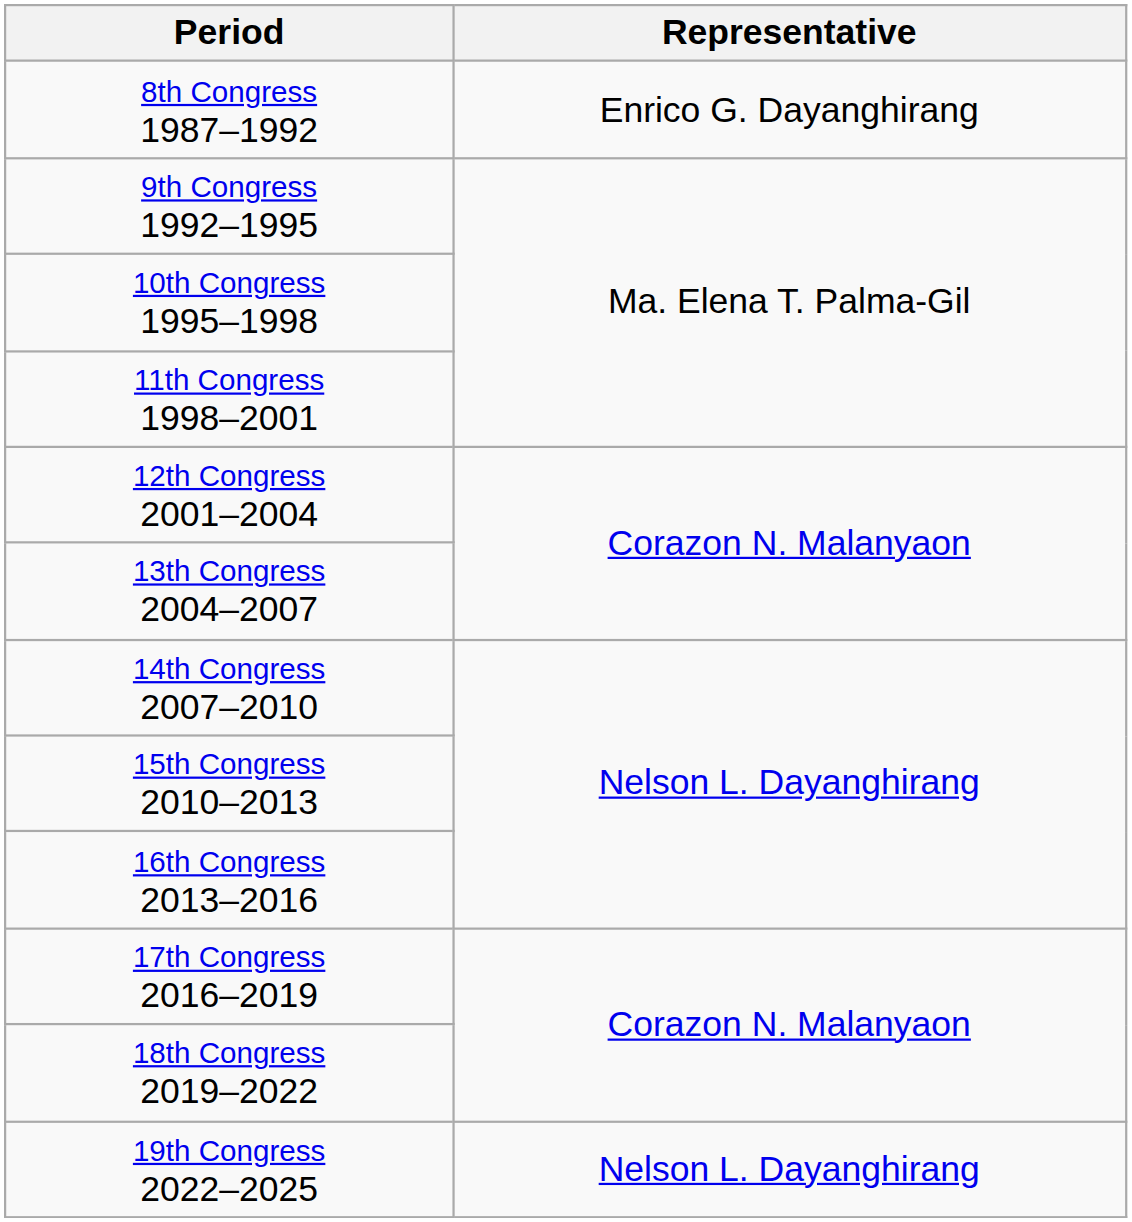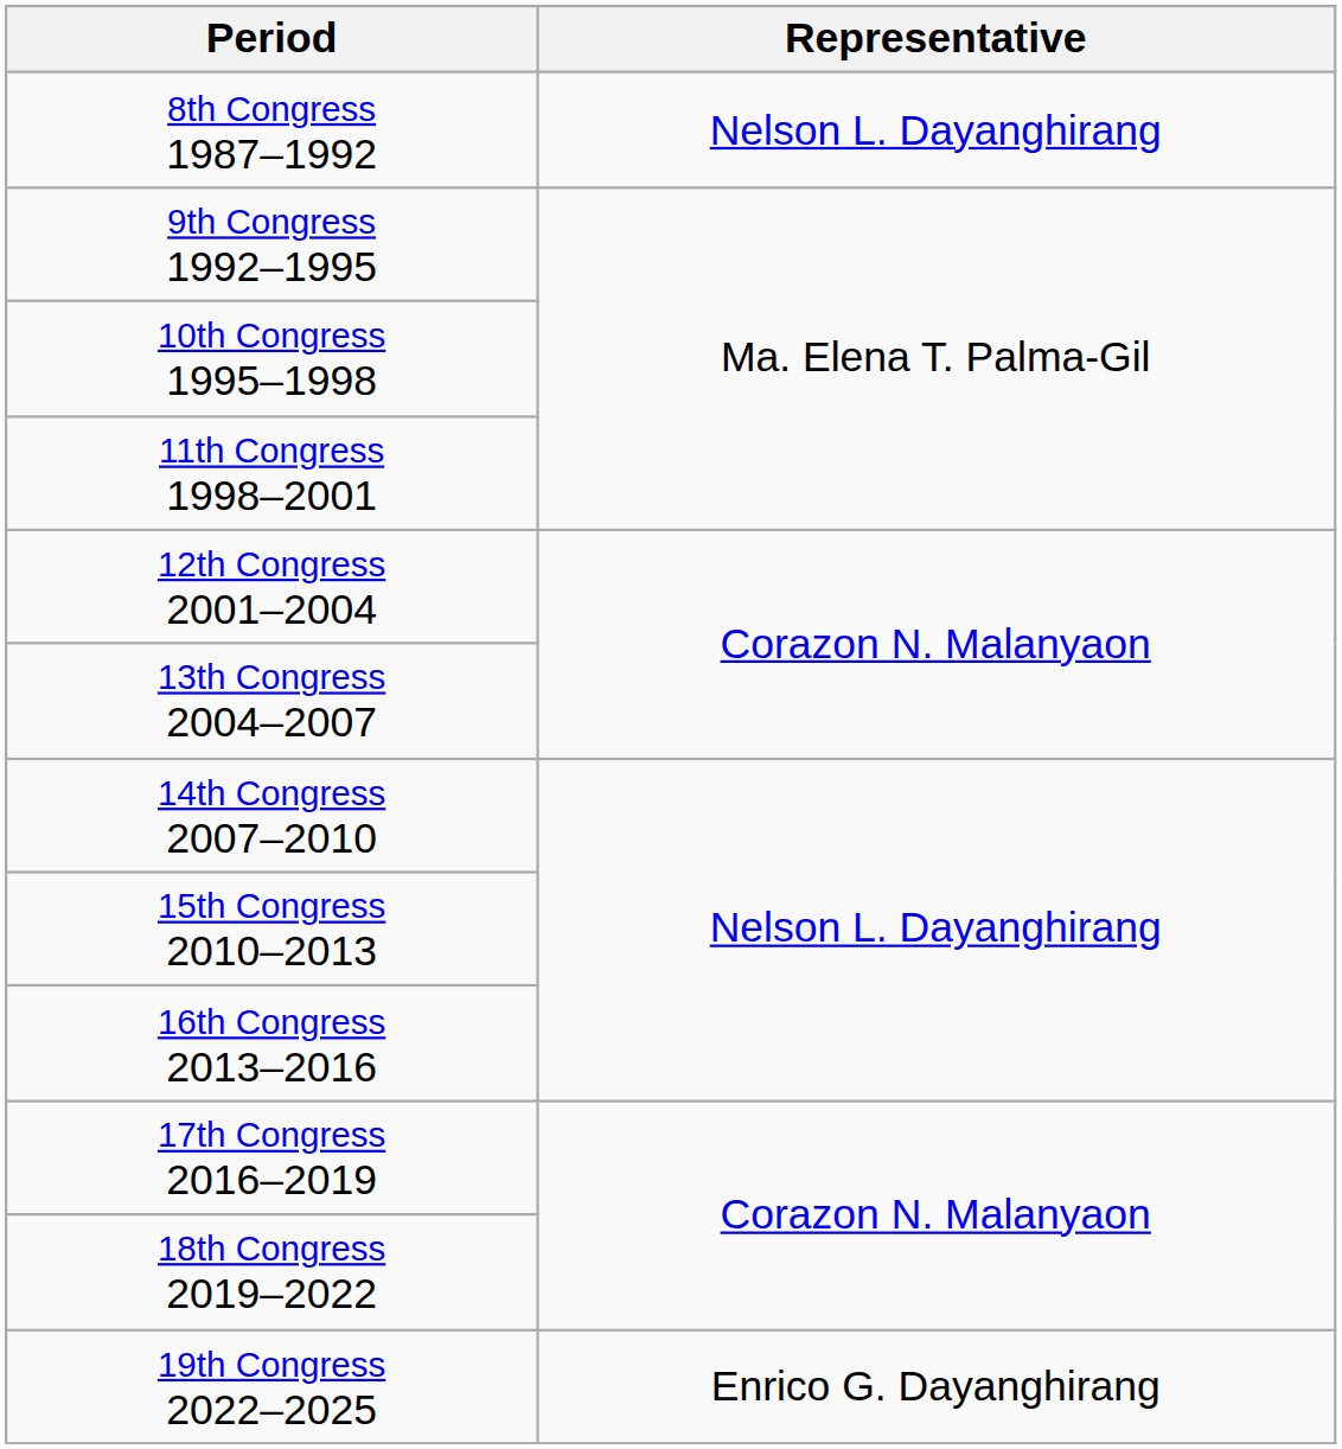8th Congress 1987–1992 | Representative: Enrico G. Dayanghirang -> Nelson L. Dayanghirang
19th Congress 2022–2025 | Representative: Nelson L. Dayanghirang -> Enrico G. Dayanghirang
